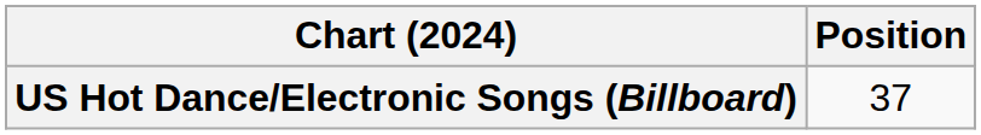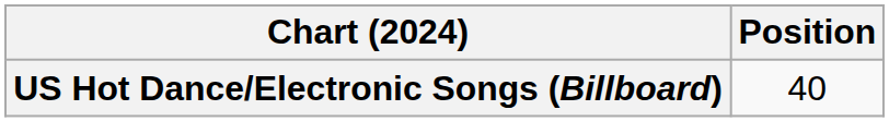US Hot Dance/Electronic Songs (Billboard) | Position: 37 -> 40
